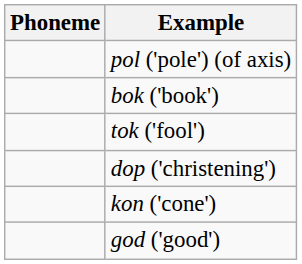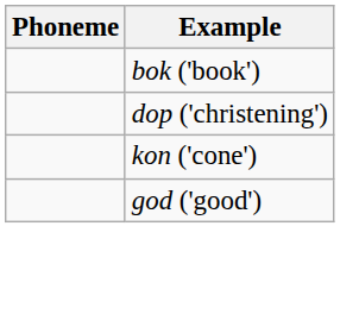- row: pol ('pole') (of axis)
- row: tok ('fool')
